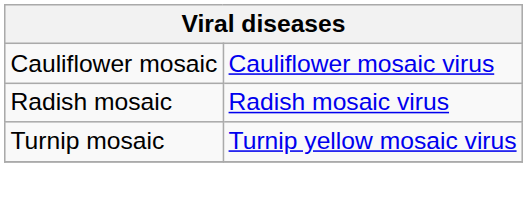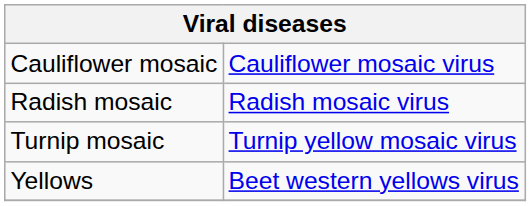+ row: Yellows | Beet western yellows virus
